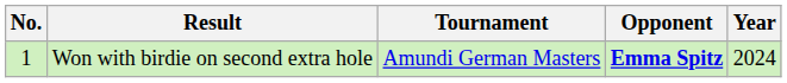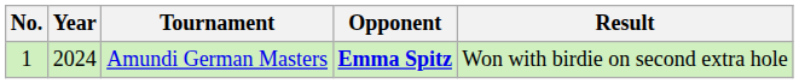columns swapped: Year <-> Result
